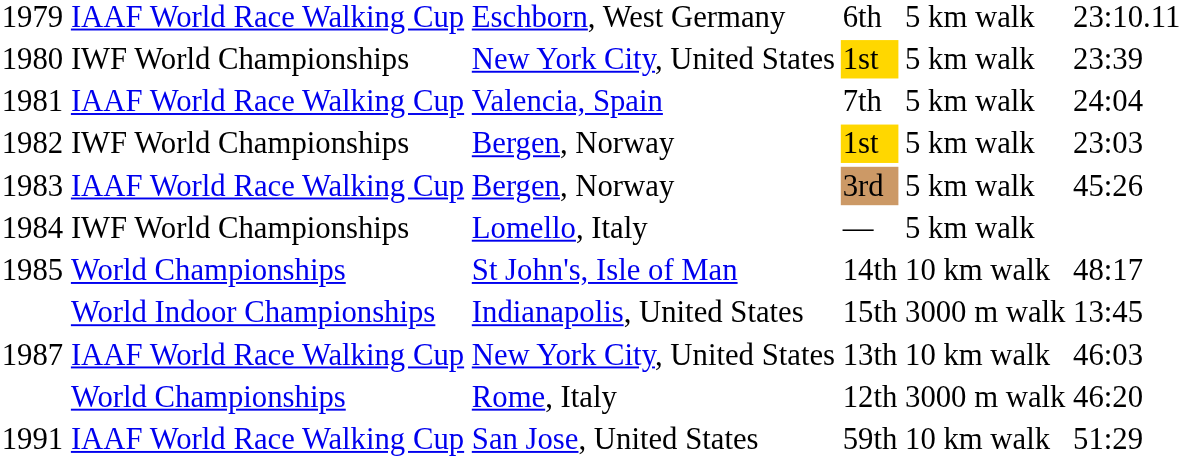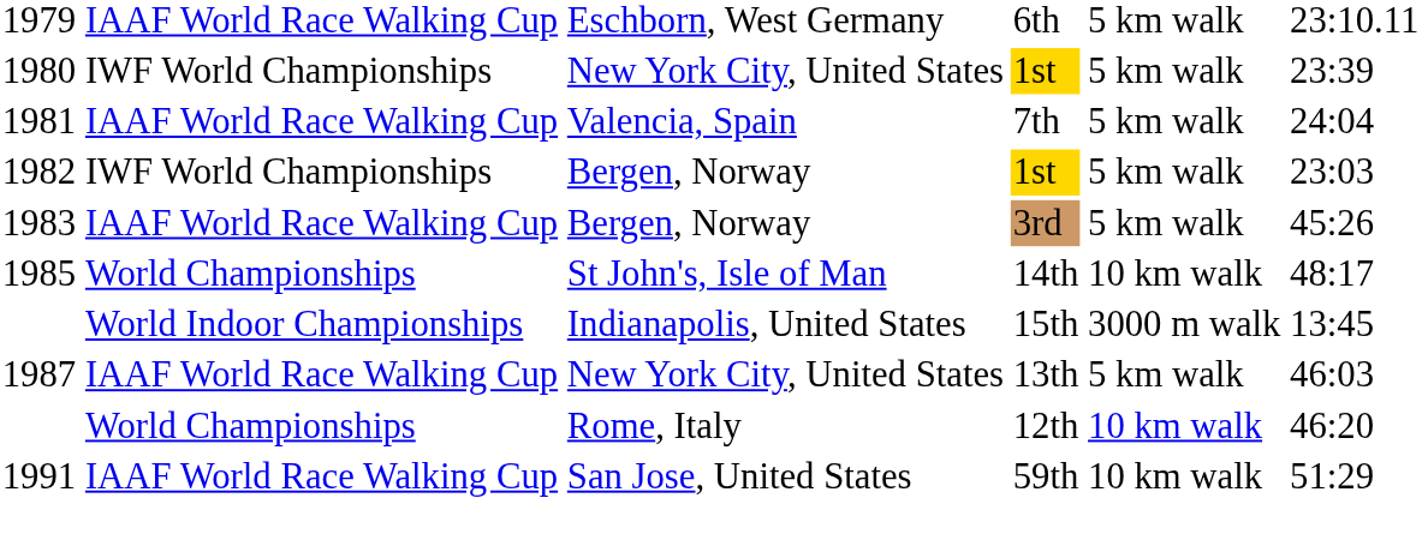- row: 1984 | IWF World Championships | Lomello, Italy | — | 5 km walk
13th | column 5: 10 km walk -> 5 km walk
12th | column 5: 3000 m walk -> 10 km walk
